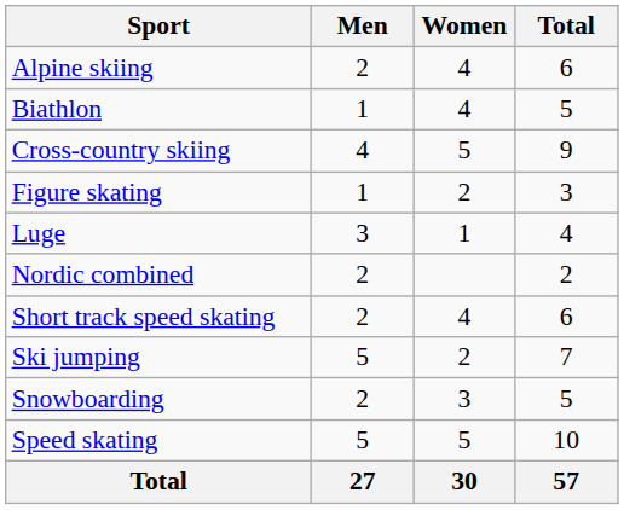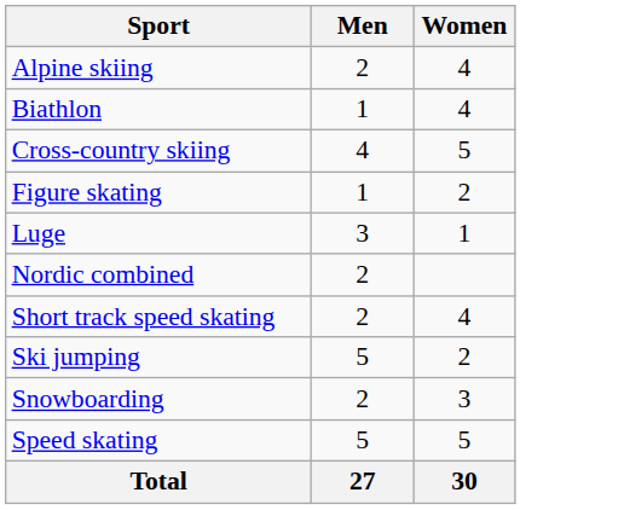- column: Total | 6 | 5 | 9 | 3 | 4 | 2 | 6 | 7 | 5 | 10 | 57
